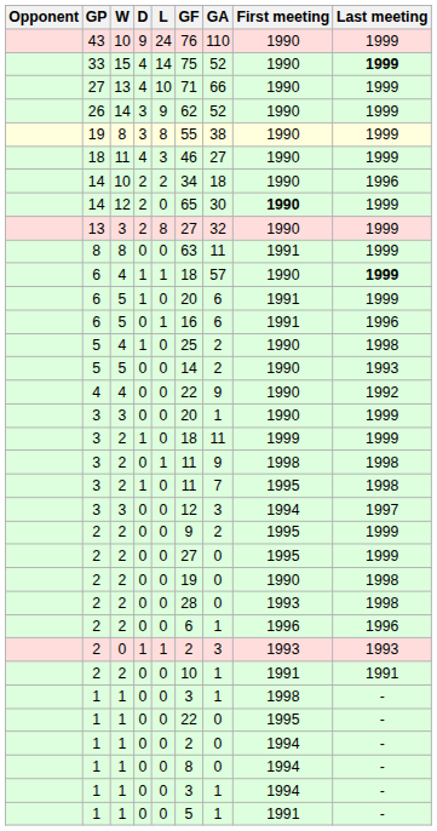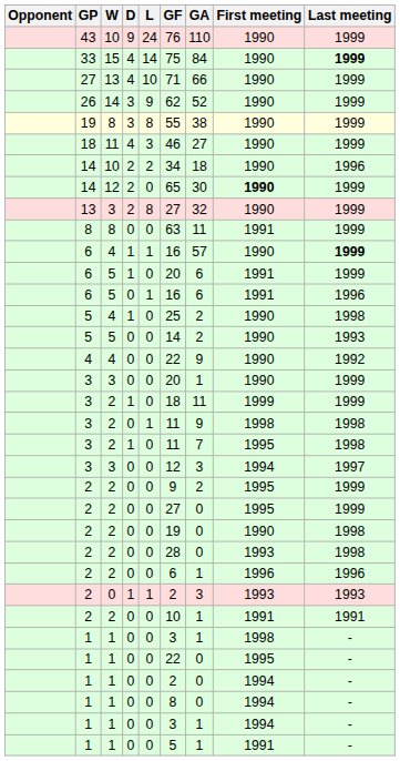33 | GA: 52 -> 84
6 / 4 | GF: 18 -> 16
